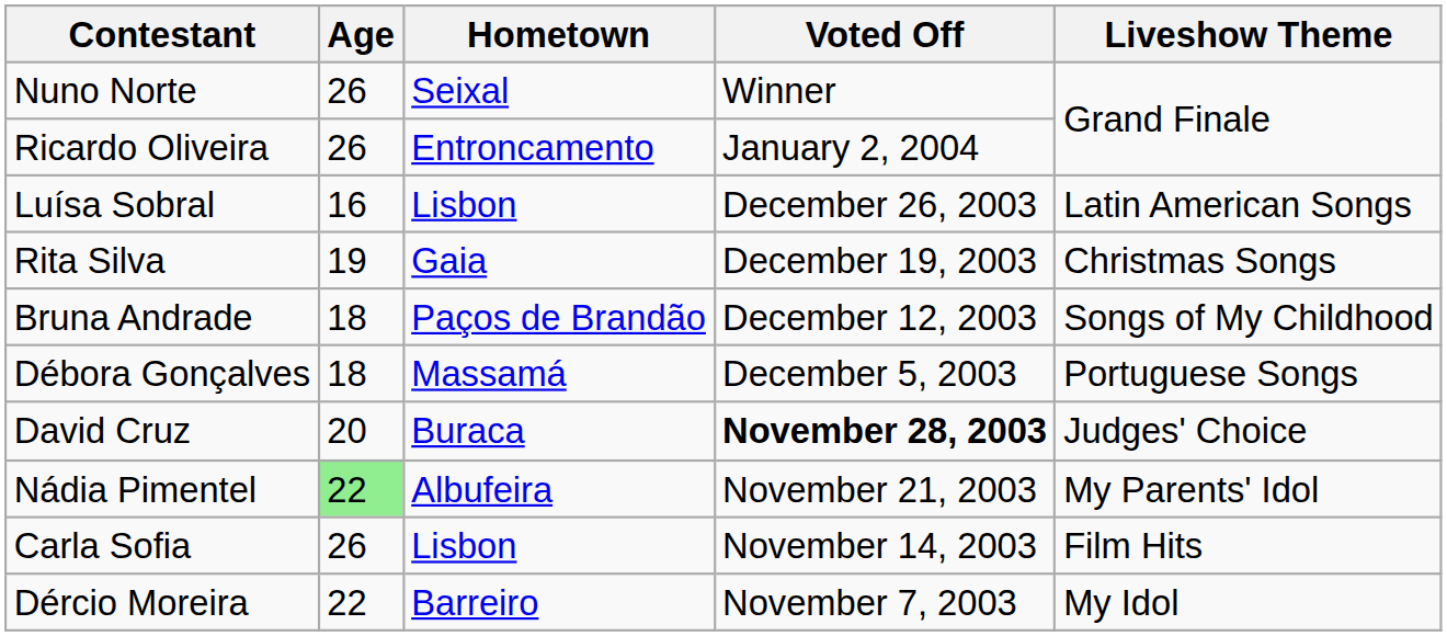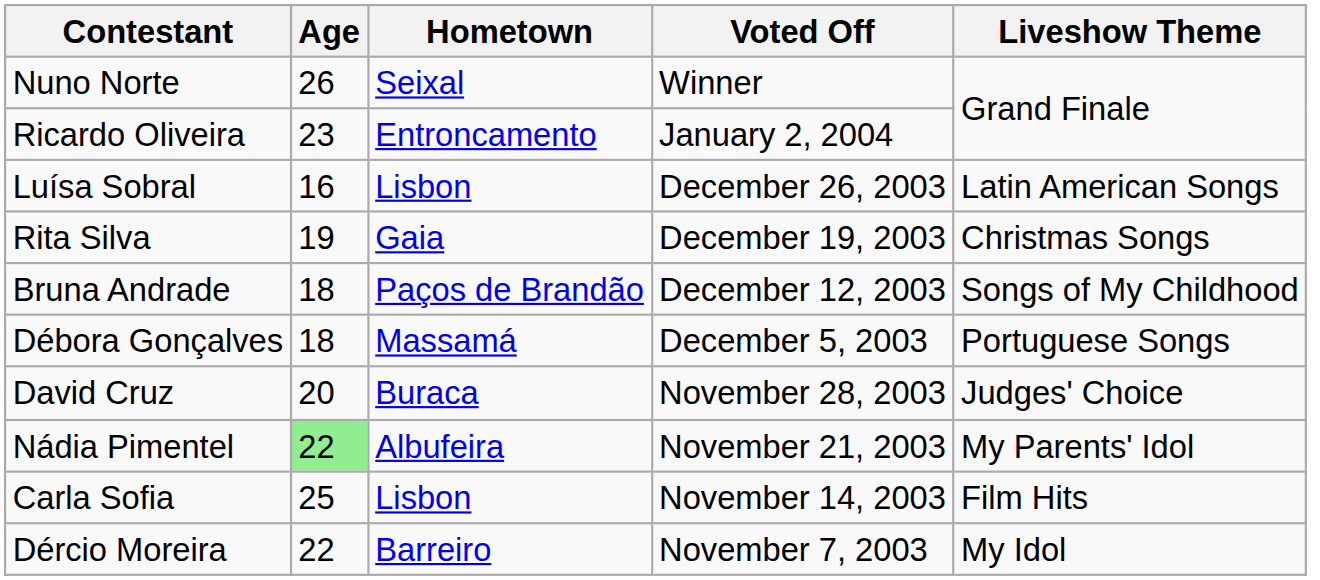Ricardo Oliveira | Age: 26 -> 23
David Cruz | Voted Off: bold -> normal
Carla Sofia | Age: 26 -> 25
